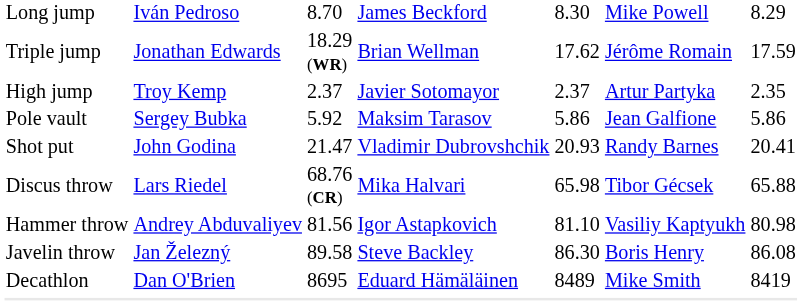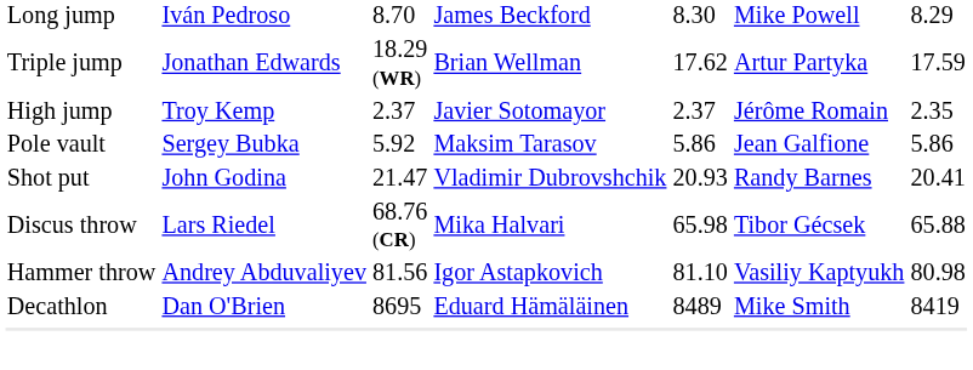Triple jump | column 6: Jérôme Romain -> Artur Partyka
High jump | column 6: Artur Partyka -> Jérôme Romain
- row: Javelin throw | Jan Železný | 89.58 | Steve Backley | 86.30 | Boris Henry | 86.08
